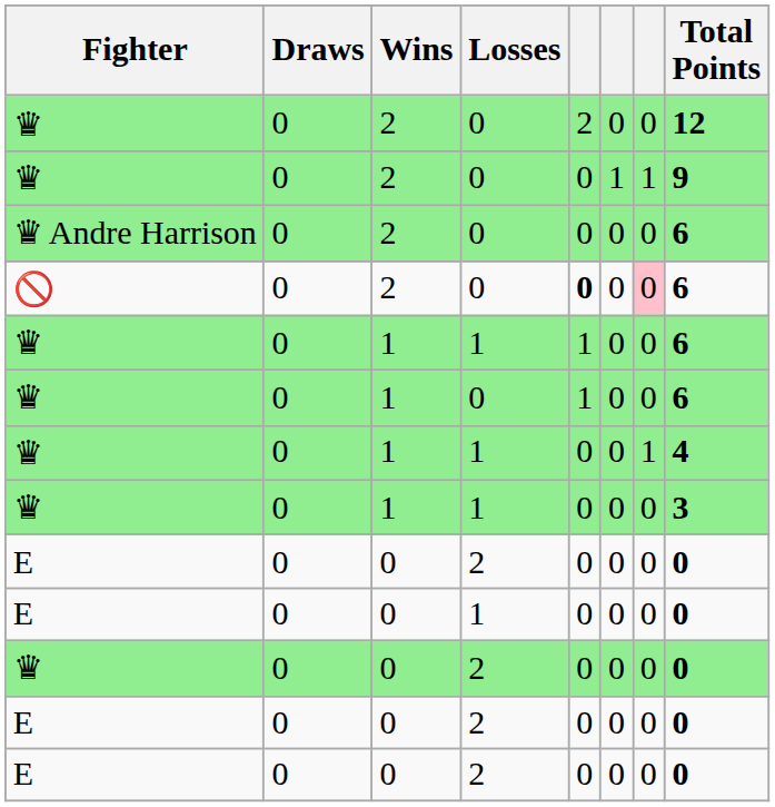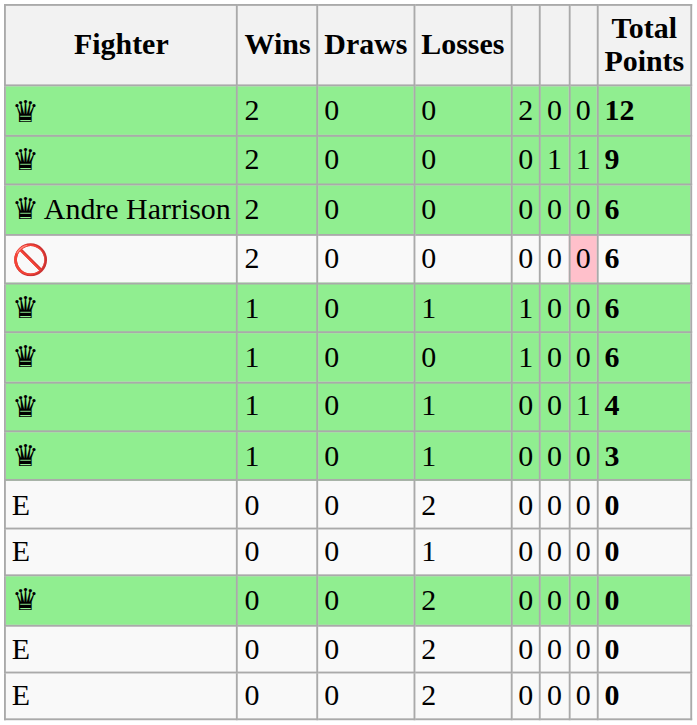columns swapped: Wins <-> Draws
🚫 | column 5: bold -> normal
